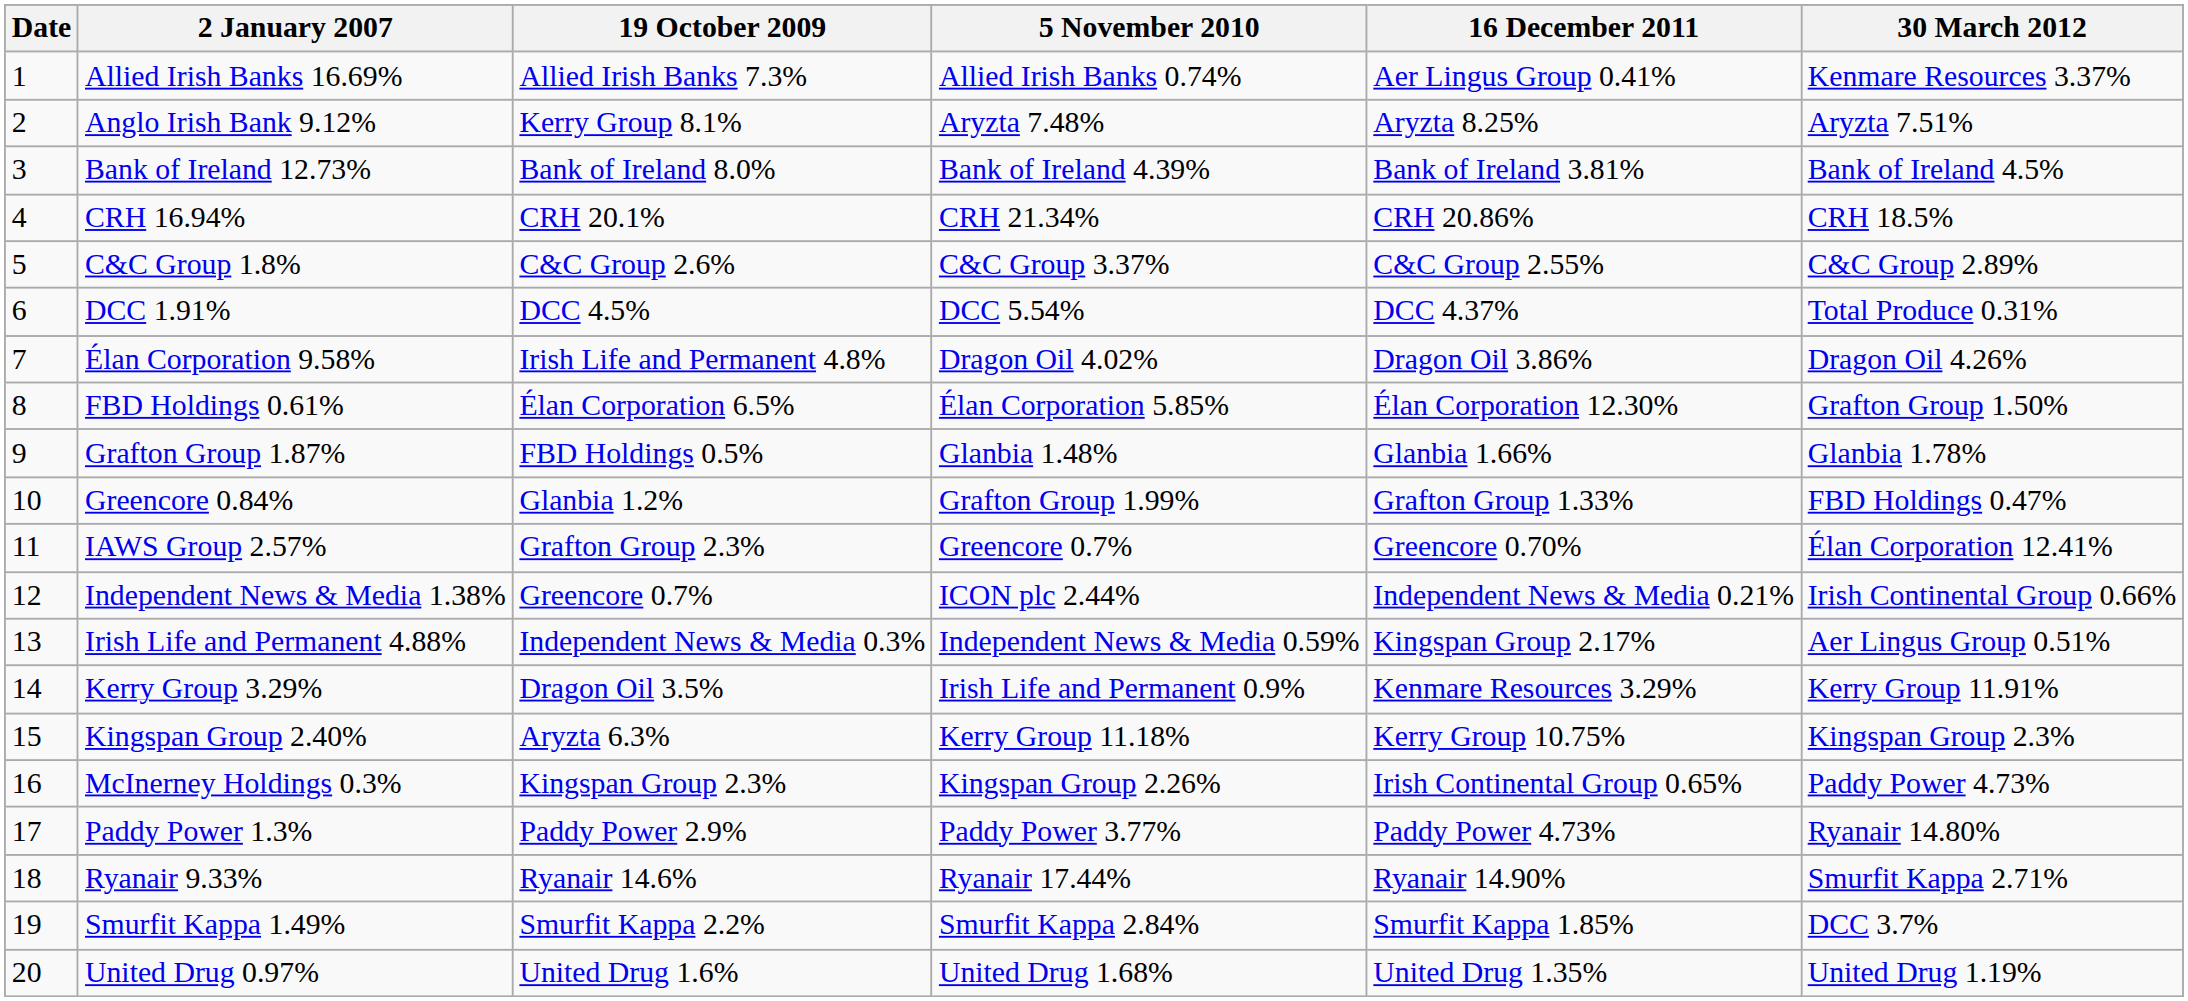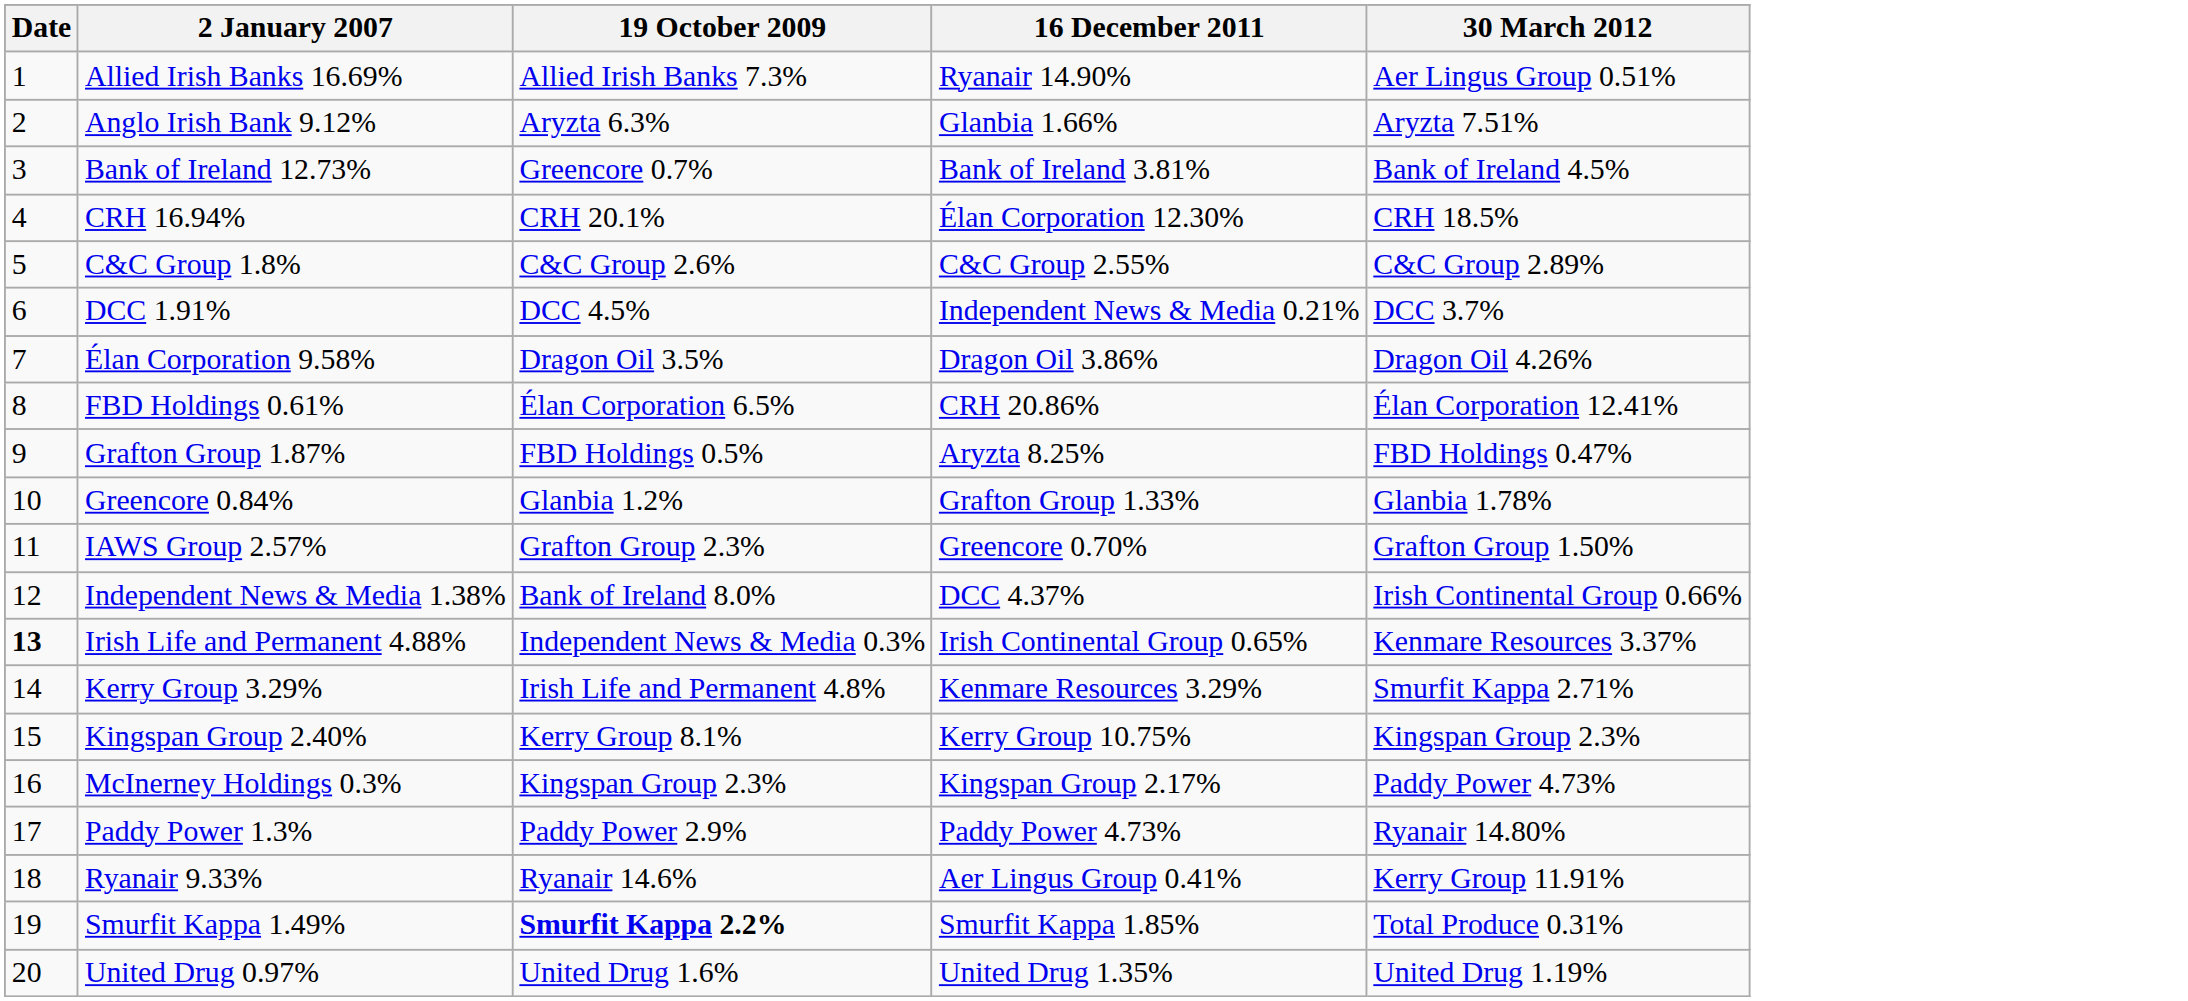- column: 5 November 2010 | Allied Irish Banks 0.74% | Aryzta 7.48% | Bank of Ireland 4.39% | CRH 21.34% | C&C Group 3.37% | DCC 5.54% | Dragon Oil 4.02% | Élan Corporation 5.85% | Glanbia 1.48% | Grafton Group 1.99% | Greencore 0.7% | ICON plc 2.44% | Independent News & Media 0.59% | Irish Life and Permanent 0.9% | Kerry Group 11.18% | Kingspan Group 2.26% | Paddy Power 3.77% | Ryanair 17.44% | Smurfit Kappa 2.84% | United Drug 1.68%
Allied Irish Banks 16.69% | 16 December 2011: Aer Lingus Group 0.41% -> Ryanair 14.90%
Allied Irish Banks 16.69% | 30 March 2012: Kenmare Resources 3.37% -> Aer Lingus Group 0.51%
Anglo Irish Bank 9.12% | 19 October 2009: Kerry Group 8.1% -> Aryzta 6.3%
Anglo Irish Bank 9.12% | 16 December 2011: Aryzta 8.25% -> Glanbia 1.66%
Bank of Ireland 12.73% | 19 October 2009: Bank of Ireland 8.0% -> Greencore 0.7%
CRH 16.94% | 16 December 2011: CRH 20.86% -> Élan Corporation 12.30%
DCC 1.91% | 16 December 2011: DCC 4.37% -> Independent News & Media 0.21%
DCC 1.91% | 30 March 2012: Total Produce 0.31% -> DCC 3.7%
Élan Corporation 9.58% | 19 October 2009: Irish Life and Permanent 4.8% -> Dragon Oil 3.5%
FBD Holdings 0.61% | 16 December 2011: Élan Corporation 12.30% -> CRH 20.86%
FBD Holdings 0.61% | 30 March 2012: Grafton Group 1.50% -> Élan Corporation 12.41%
Grafton Group 1.87% | 16 December 2011: Glanbia 1.66% -> Aryzta 8.25%
Grafton Group 1.87% | 30 March 2012: Glanbia 1.78% -> FBD Holdings 0.47%
Greencore 0.84% | 30 March 2012: FBD Holdings 0.47% -> Glanbia 1.78%
IAWS Group 2.57% | 30 March 2012: Élan Corporation 12.41% -> Grafton Group 1.50%
Independent News & Media 1.38% | 19 October 2009: Greencore 0.7% -> Bank of Ireland 8.0%
Independent News & Media 1.38% | 16 December 2011: Independent News & Media 0.21% -> DCC 4.37%
Irish Life and Permanent 4.88% | Date: normal -> bold
Irish Life and Permanent 4.88% | 16 December 2011: Kingspan Group 2.17% -> Irish Continental Group 0.65%
Irish Life and Permanent 4.88% | 30 March 2012: Aer Lingus Group 0.51% -> Kenmare Resources 3.37%
Kerry Group 3.29% | 19 October 2009: Dragon Oil 3.5% -> Irish Life and Permanent 4.8%
Kerry Group 3.29% | 30 March 2012: Kerry Group 11.91% -> Smurfit Kappa 2.71%
Kingspan Group 2.40% | 19 October 2009: Aryzta 6.3% -> Kerry Group 8.1%
McInerney Holdings 0.3% | 16 December 2011: Irish Continental Group 0.65% -> Kingspan Group 2.17%
Ryanair 9.33% | 16 December 2011: Ryanair 14.90% -> Aer Lingus Group 0.41%
Ryanair 9.33% | 30 March 2012: Smurfit Kappa 2.71% -> Kerry Group 11.91%
Smurfit Kappa 1.49% | 19 October 2009: normal -> bold
Smurfit Kappa 1.49% | 30 March 2012: DCC 3.7% -> Total Produce 0.31%
